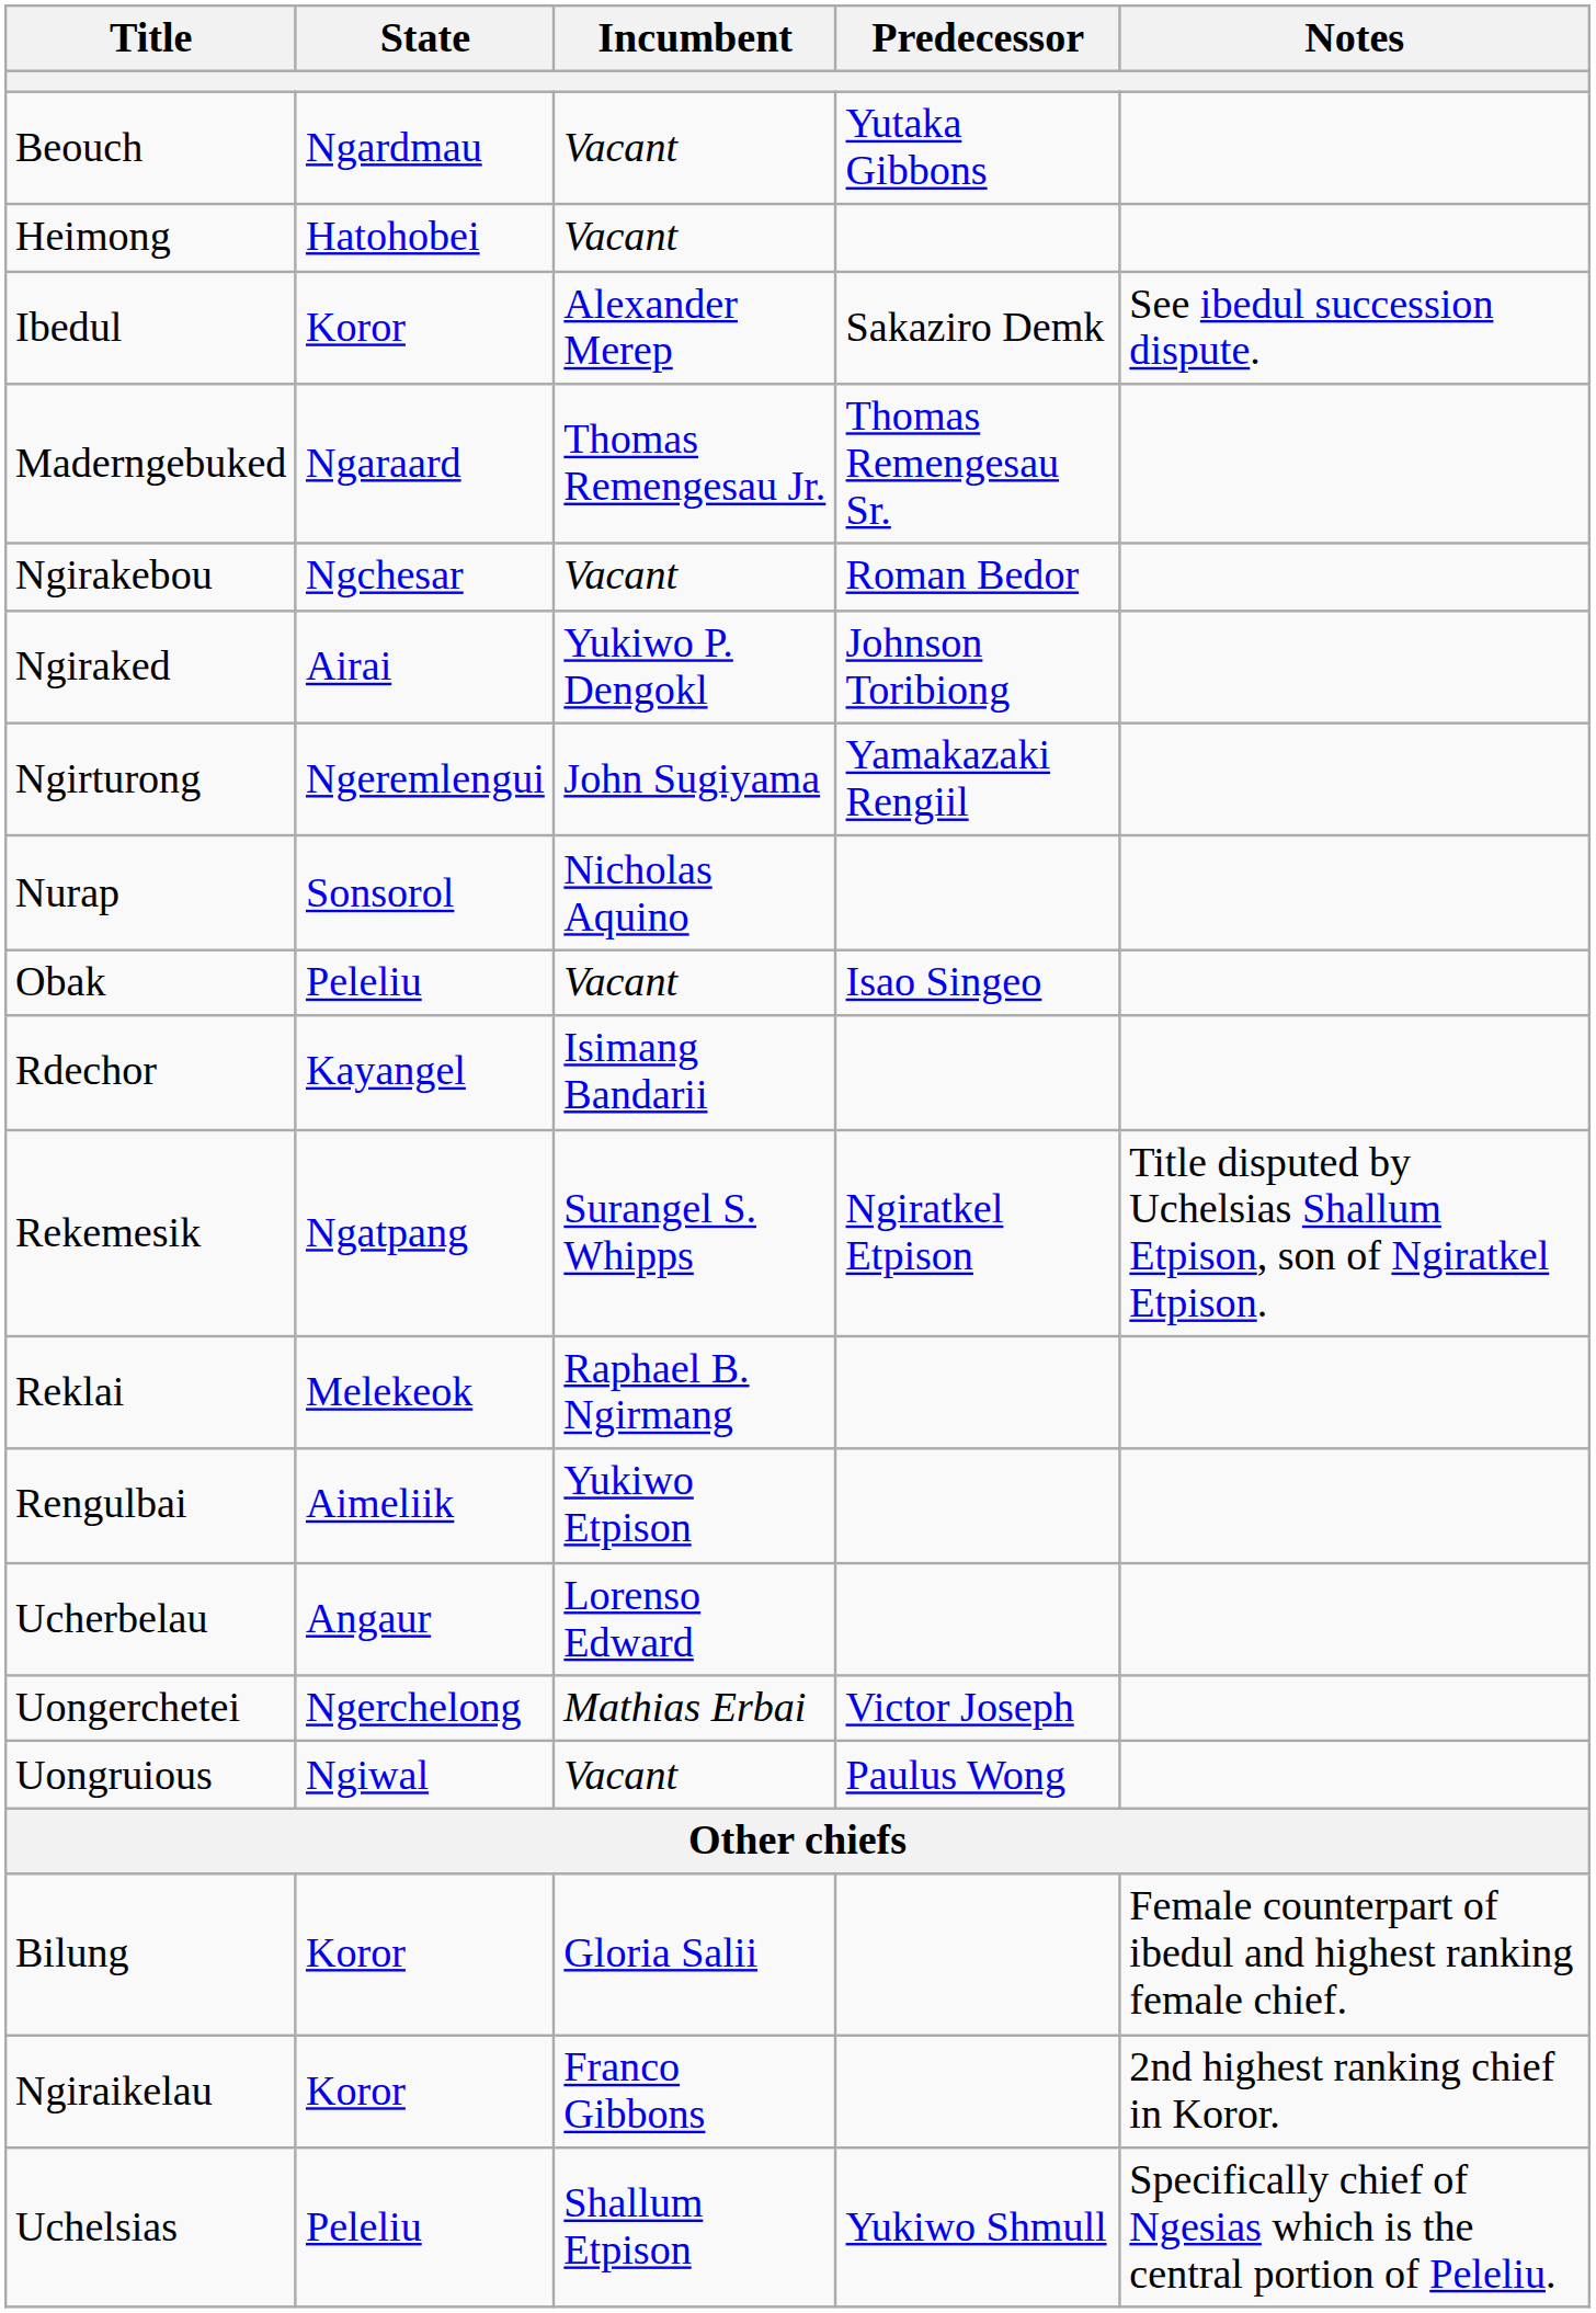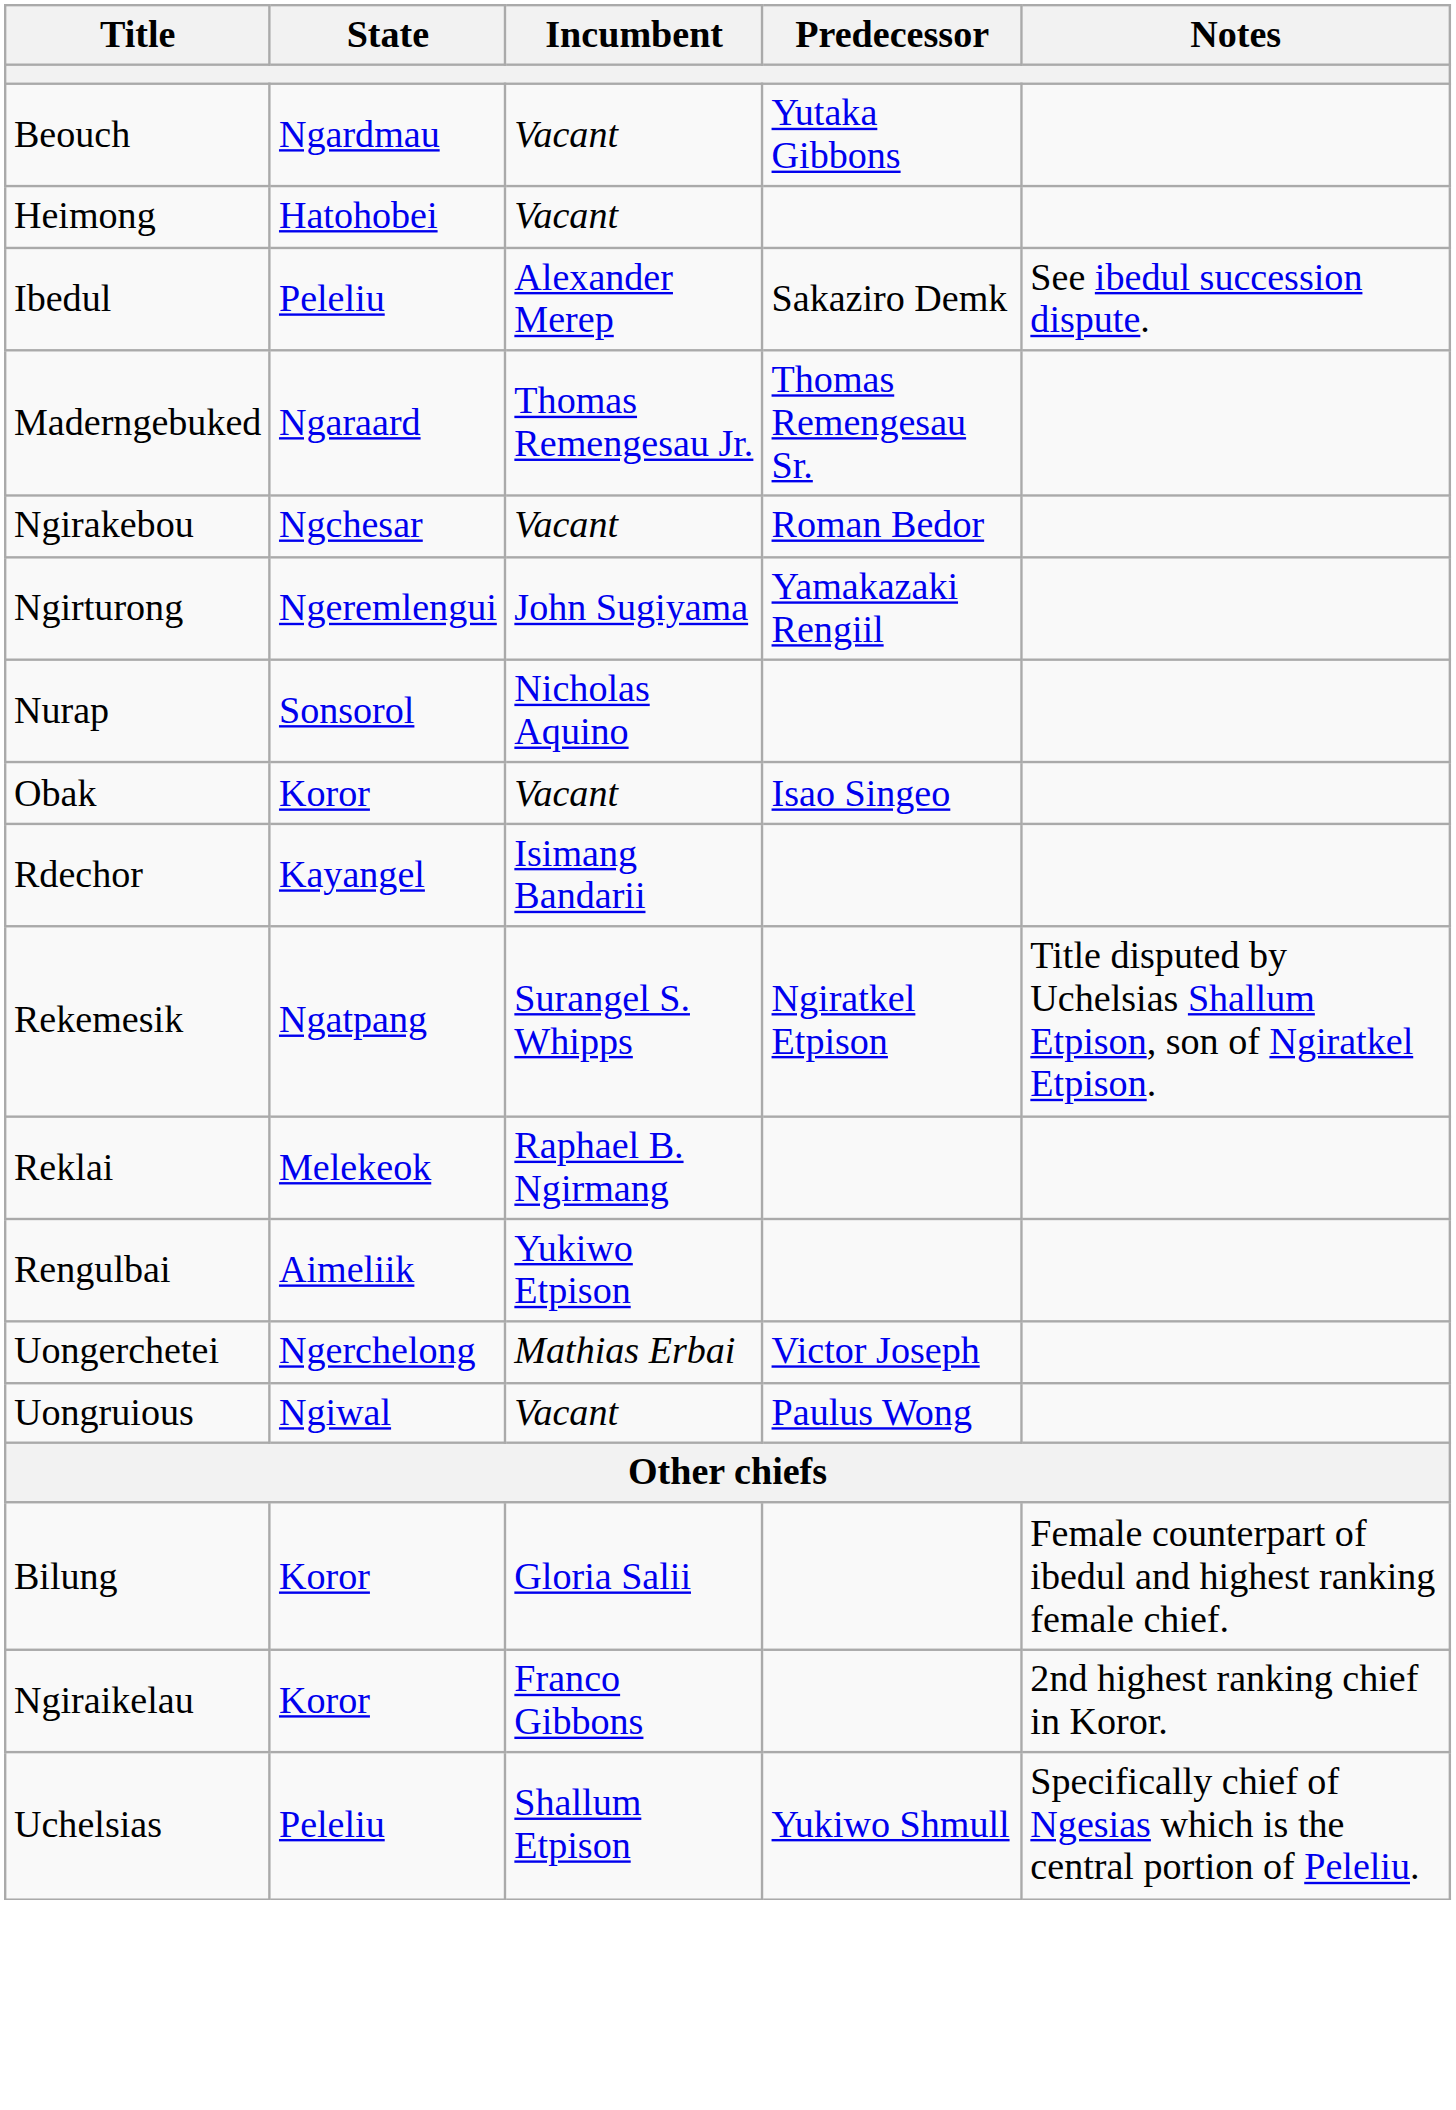Ibedul | State: Koror -> Peleliu
- row: Ngiraked | Airai | Yukiwo P. Dengokl | Johnson Toribiong
Obak | State: Peleliu -> Koror
- row: Ucherbelau | Angaur | Lorenso Edward
